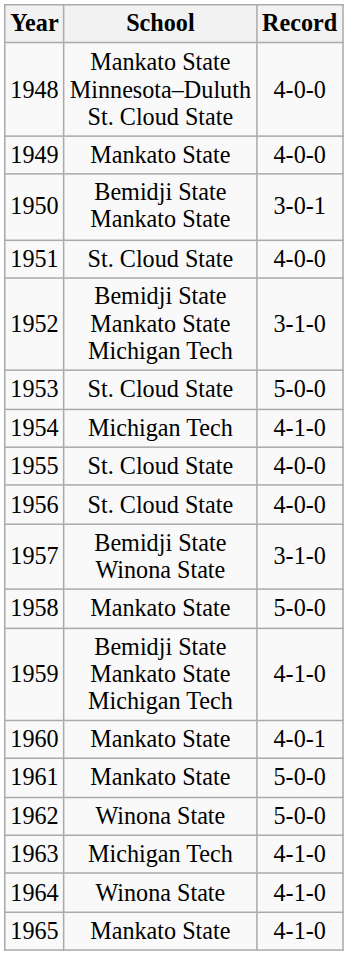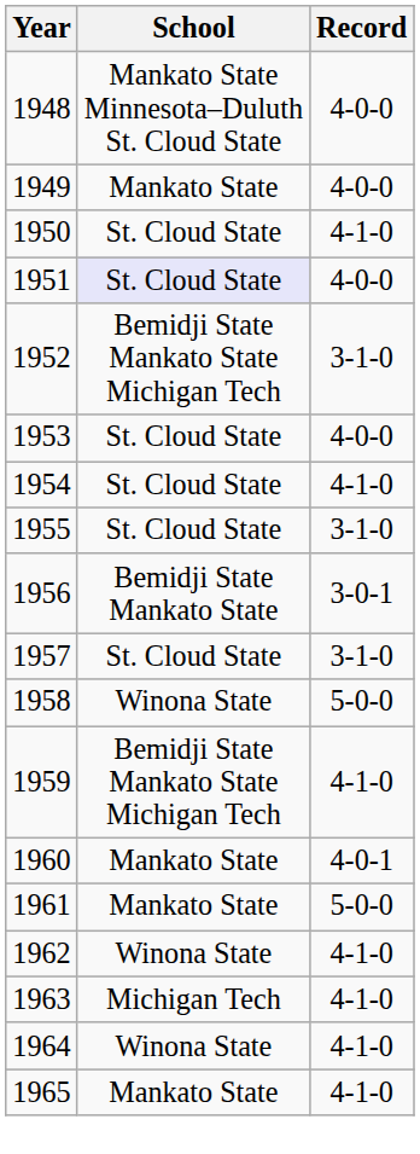1950 | School: Bemidji State Mankato State -> St. Cloud State
1950 | Record: 3-0-1 -> 4-1-0
1951 | School: no background -> lavender background
1953 | Record: 5-0-0 -> 4-0-0
1954 | School: Michigan Tech -> St. Cloud State
1955 | Record: 4-0-0 -> 3-1-0
1956 | School: St. Cloud State -> Bemidji State Mankato State
1956 | Record: 4-0-0 -> 3-0-1
1957 | School: Bemidji State Winona State -> St. Cloud State
1958 | School: Mankato State -> Winona State
1962 | Record: 5-0-0 -> 4-1-0
